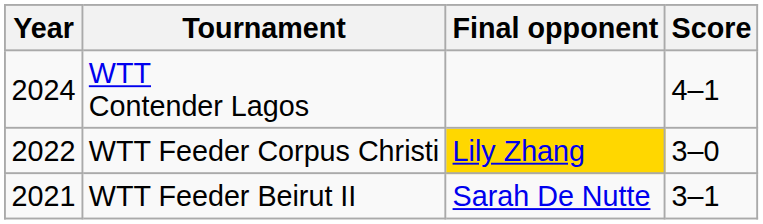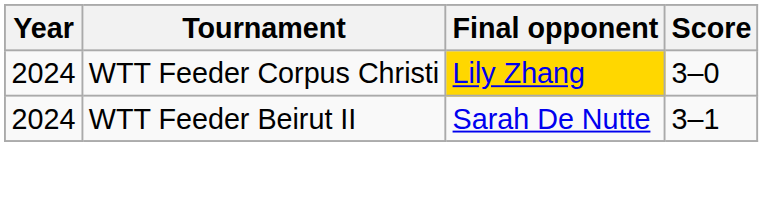- row: 2024 | WTT Contender Lagos | 4–1
WTT Feeder Corpus Christi | Year: 2022 -> 2024
WTT Feeder Beirut II | Year: 2021 -> 2024
